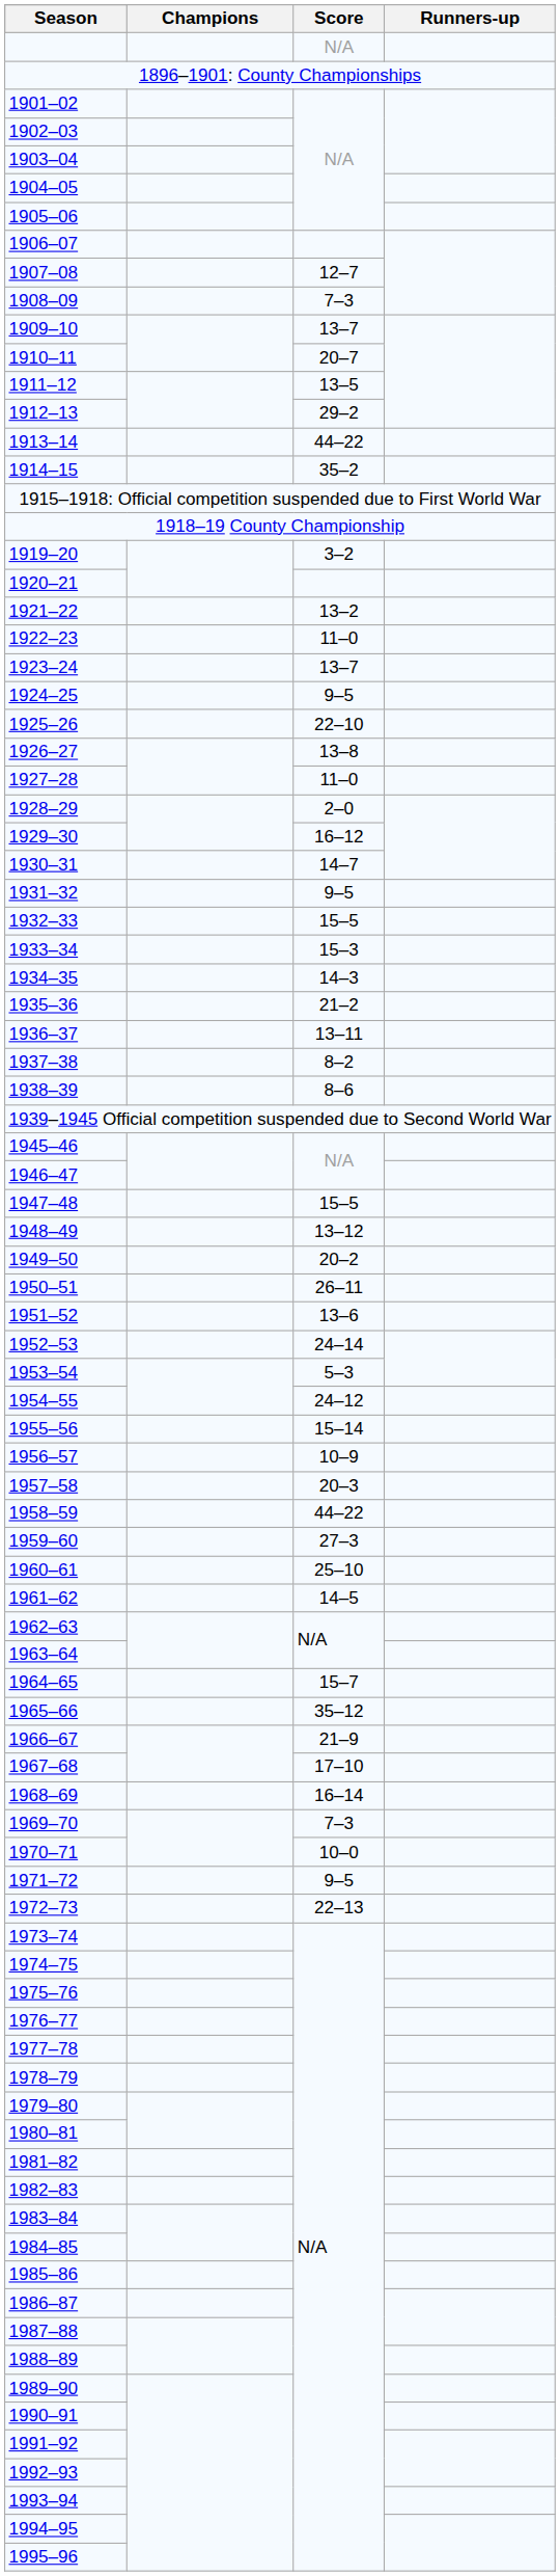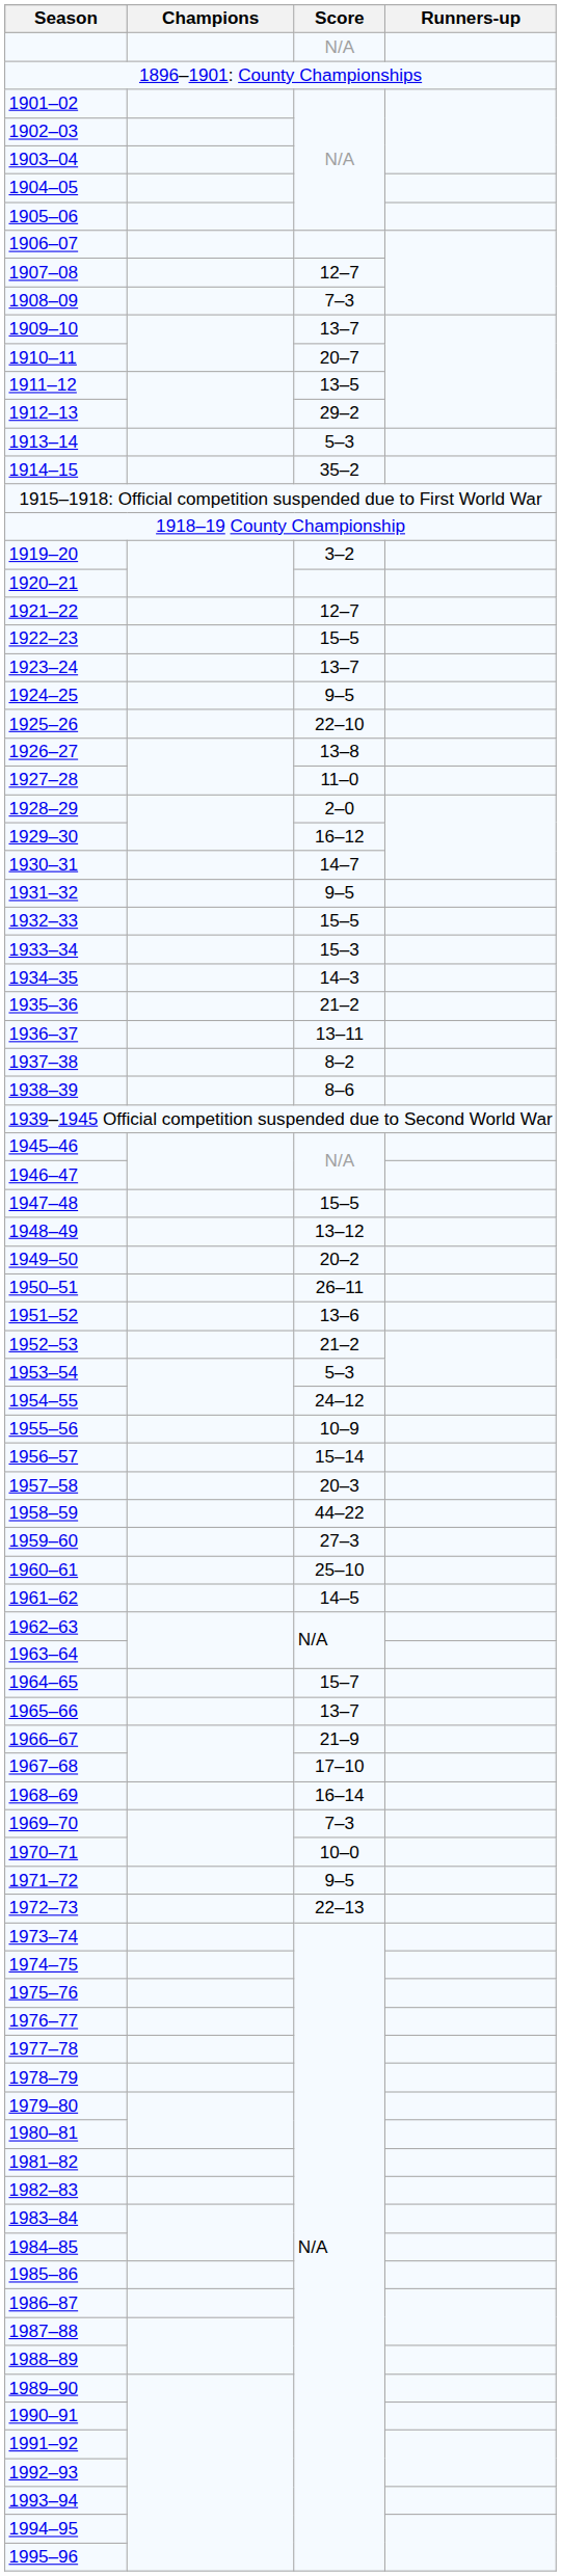1913–14 | Score: 44–22 -> 5–3
1921–22 | Score: 13–2 -> 12–7
1922–23 | Score: 11–0 -> 15–5
1952–53 | Score: 24–14 -> 21–2
1955–56 | Score: 15–14 -> 10–9
1956–57 | Score: 10–9 -> 15–14
1965–66 | Score: 35–12 -> 13–7
